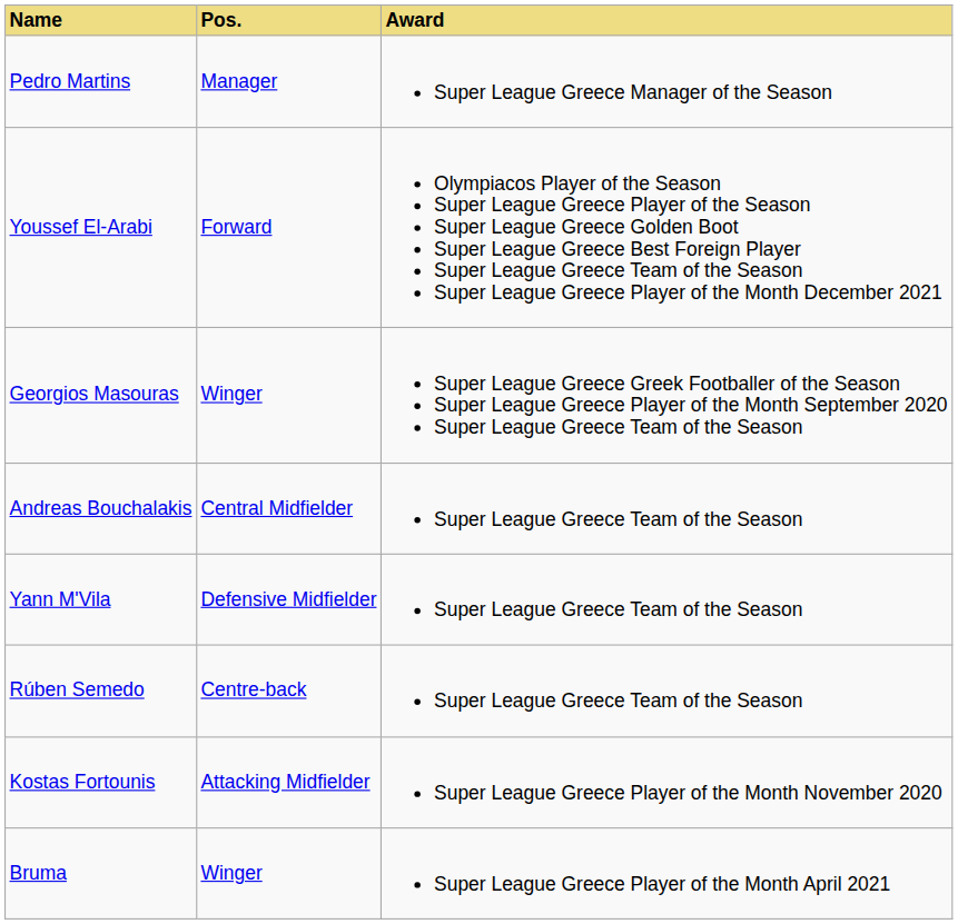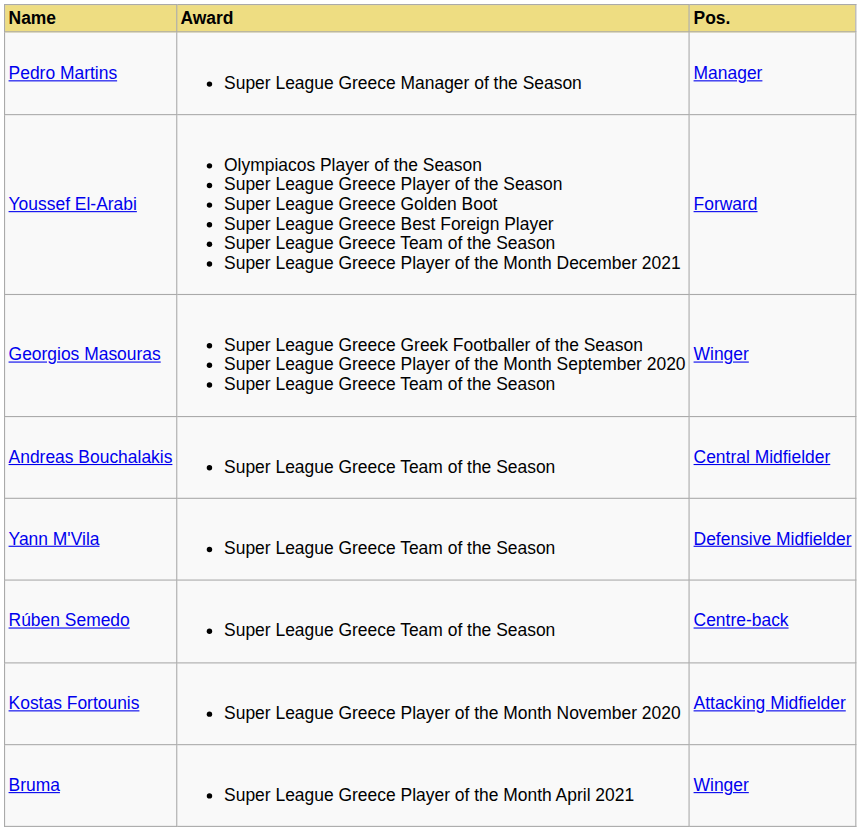columns swapped: Pos. <-> Award
